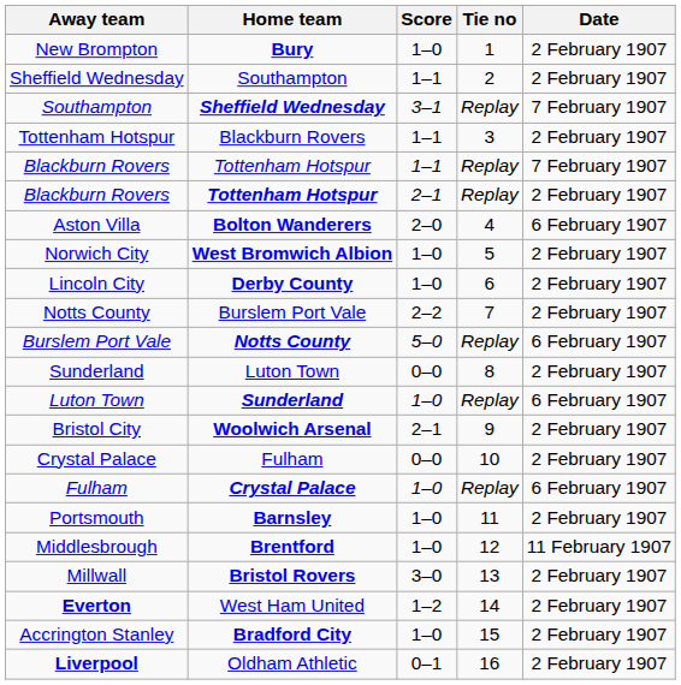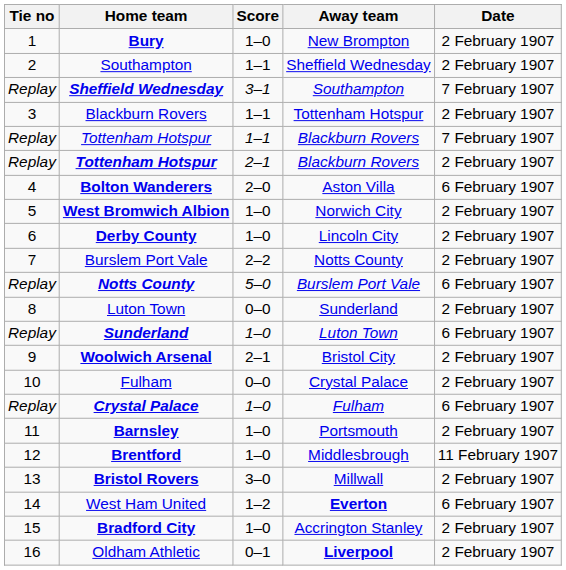columns swapped: Tie no <-> Away team
West Ham United | Date: 2 February 1907 -> 6 February 1907
